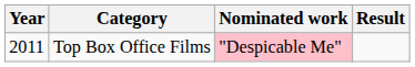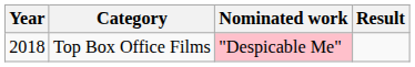Top Box Office Films | Year: 2011 -> 2018
